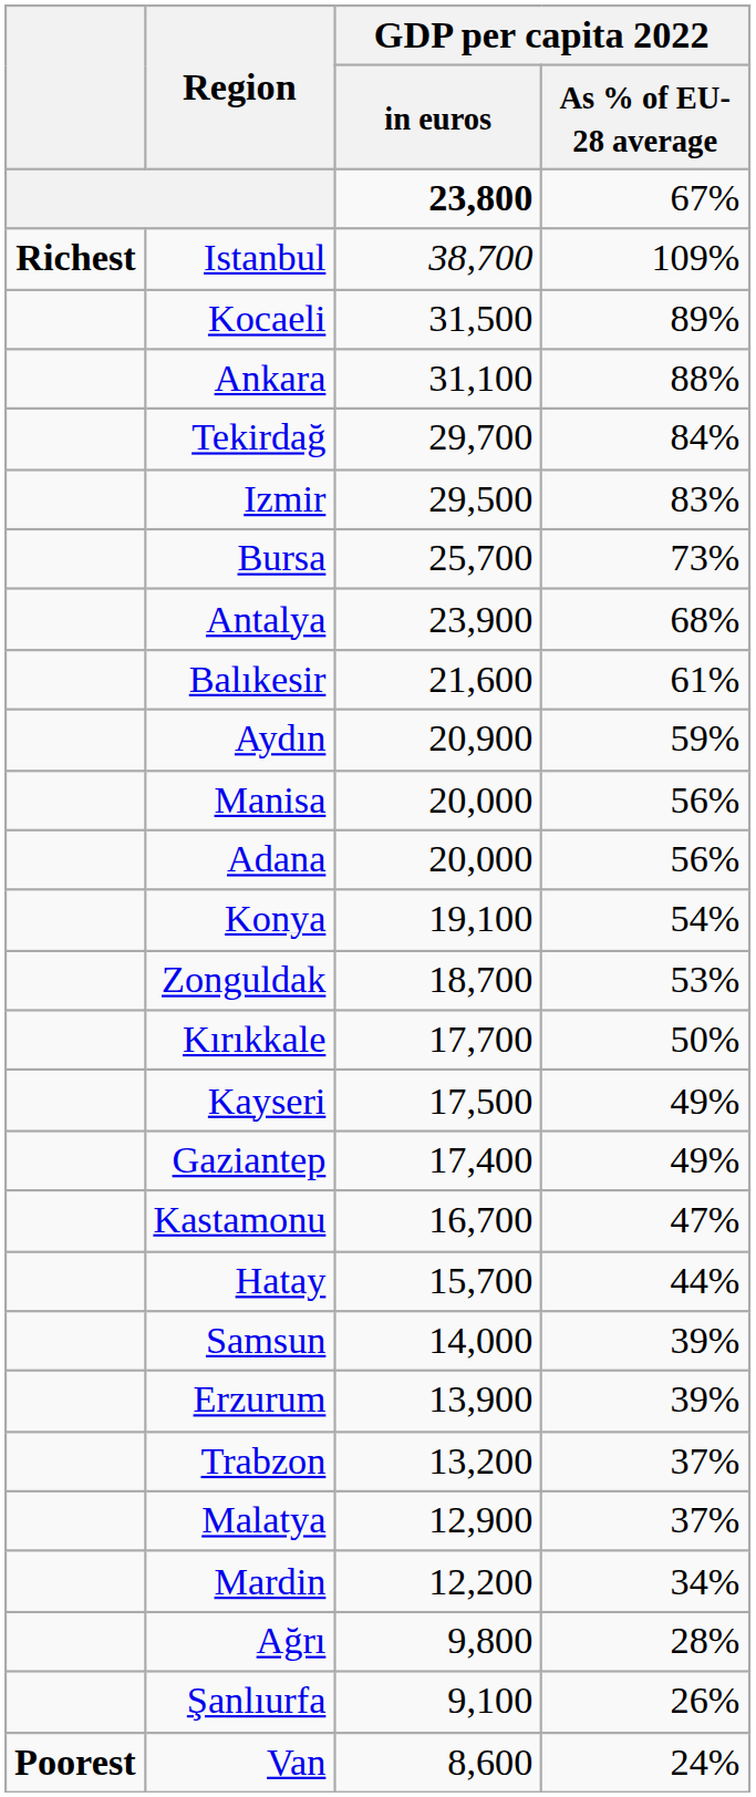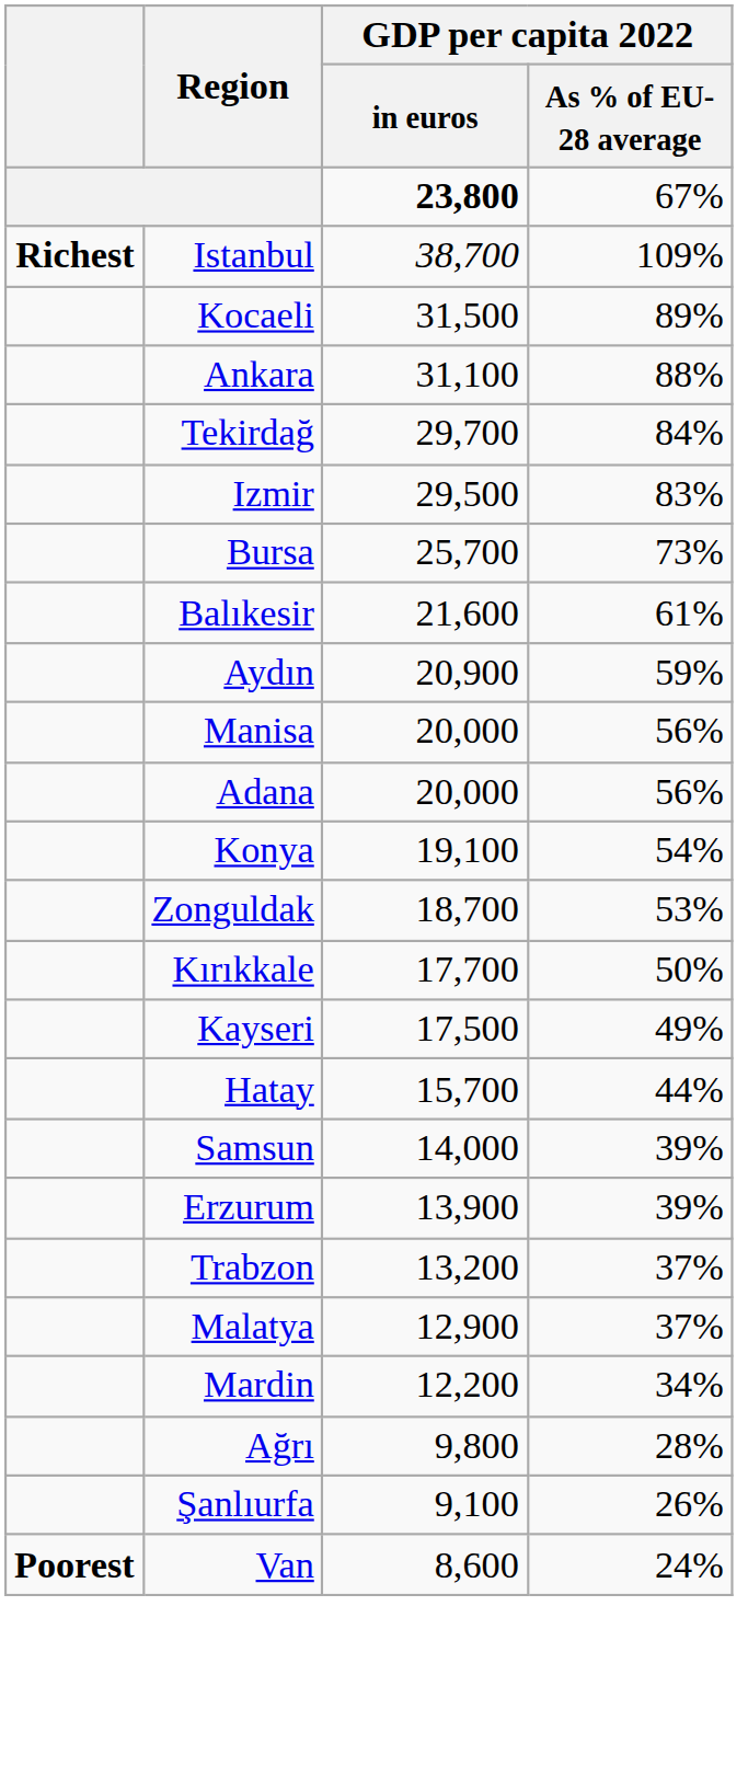- row: Antalya | 23,900 | 68%
- row: Gaziantep | 17,400 | 49%
- row: Kastamonu | 16,700 | 47%
